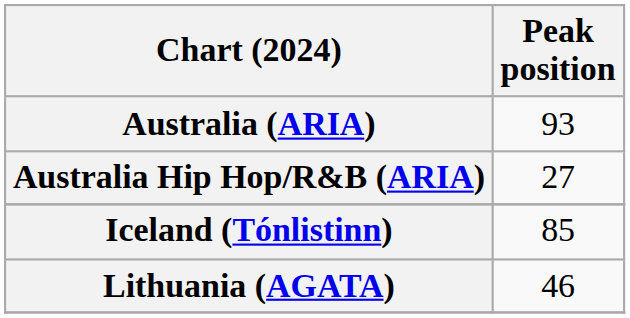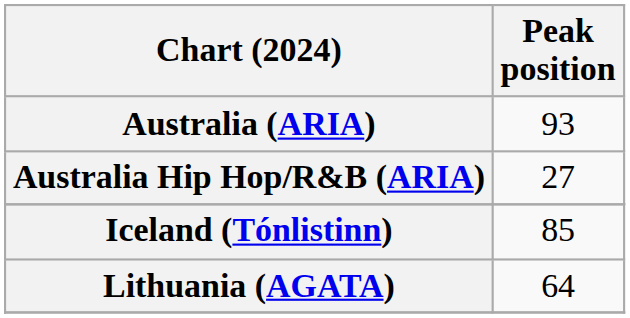Lithuania (AGATA) | Peak position: 46 -> 64
